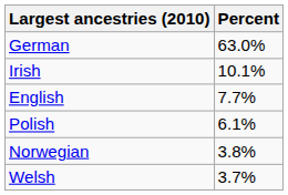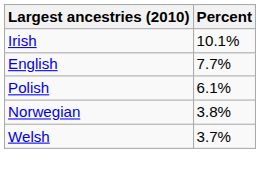- row: German | 63.0%
